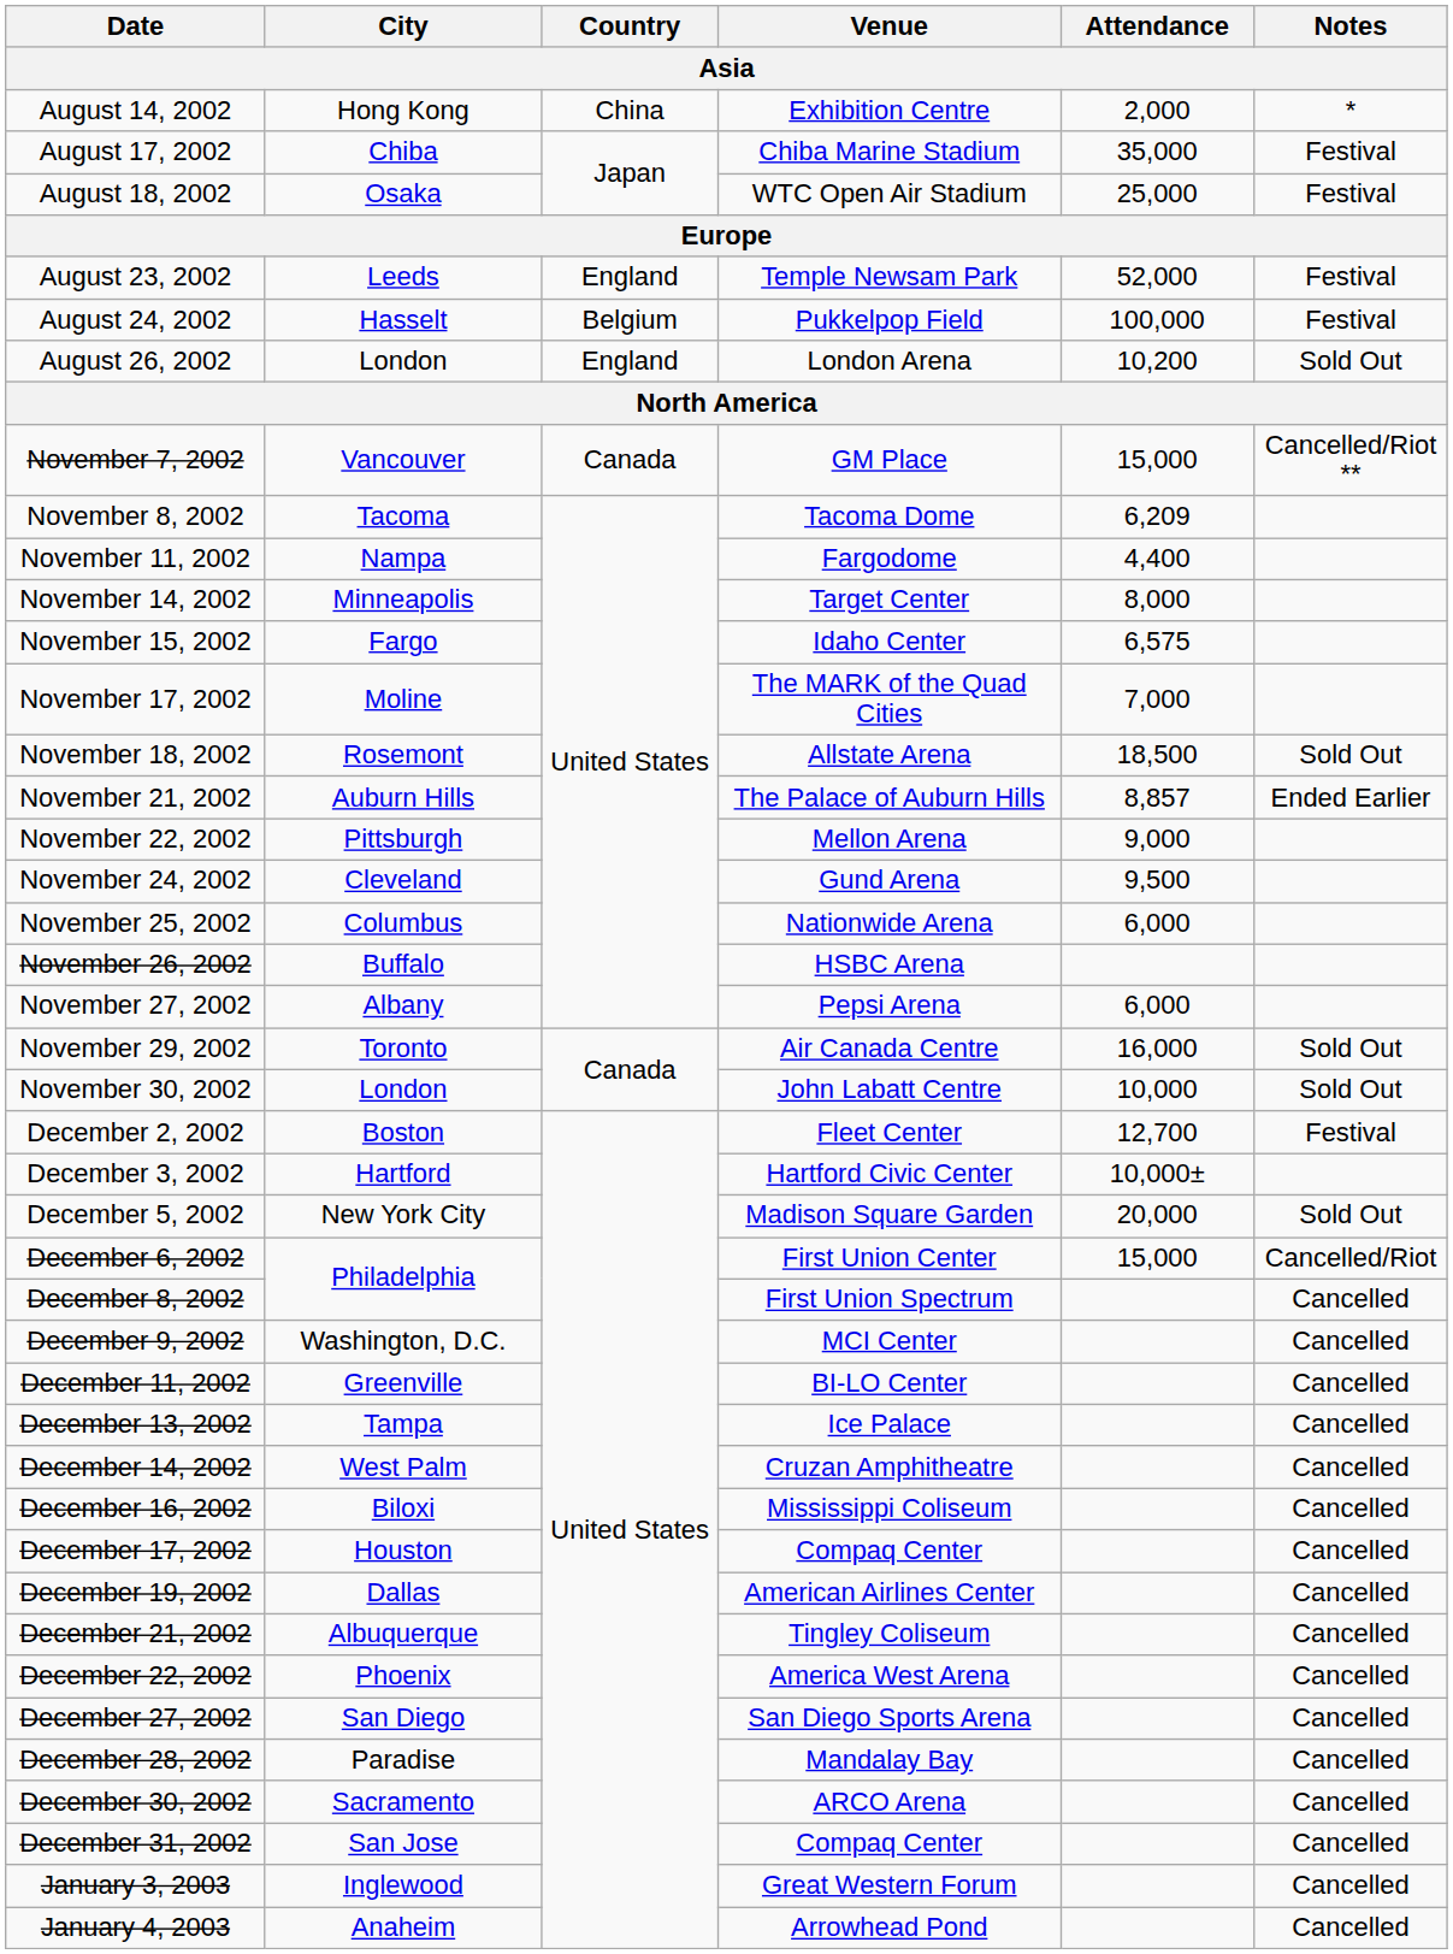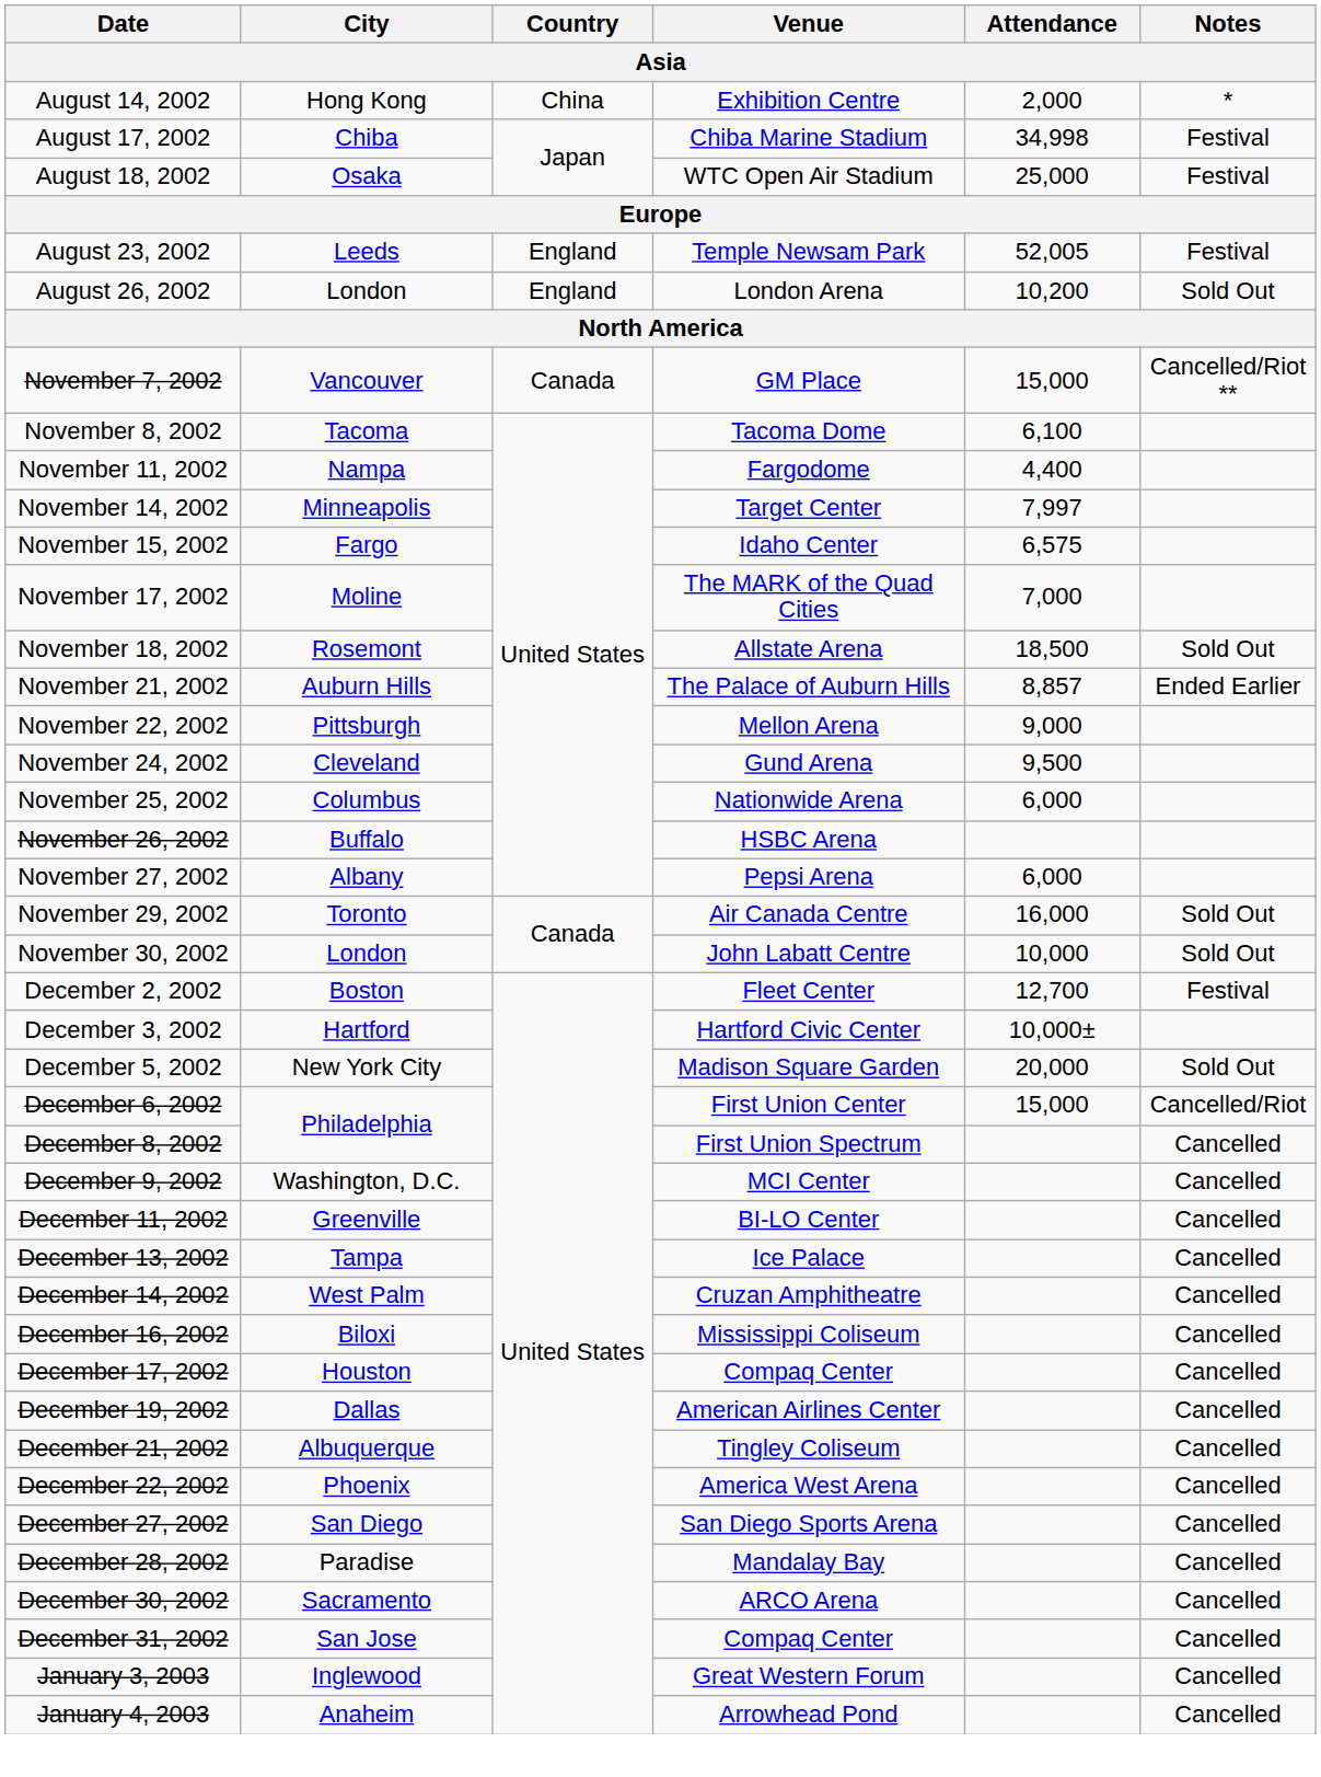August 17, 2002 | Attendance: 35,000 -> 34,998
August 23, 2002 | Attendance: 52,000 -> 52,005
- row: August 24, 2002 | Hasselt | Belgium | Pukkelpop Field | 100,000 | Festival
November 8, 2002 | Attendance: 6,209 -> 6,100
November 14, 2002 | Attendance: 8,000 -> 7,997
